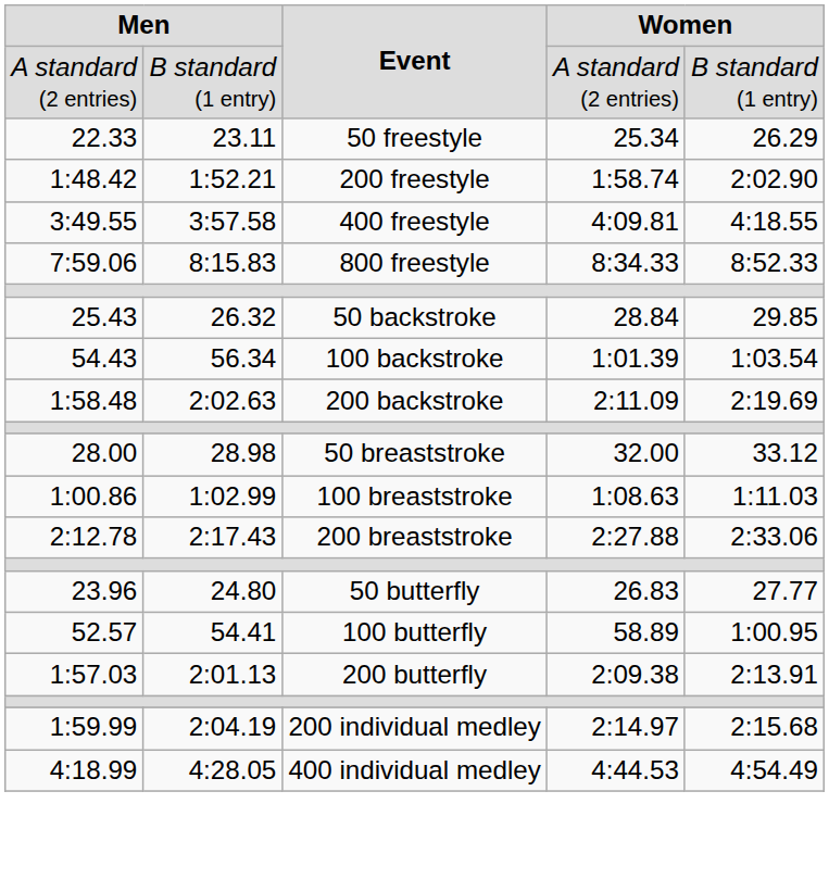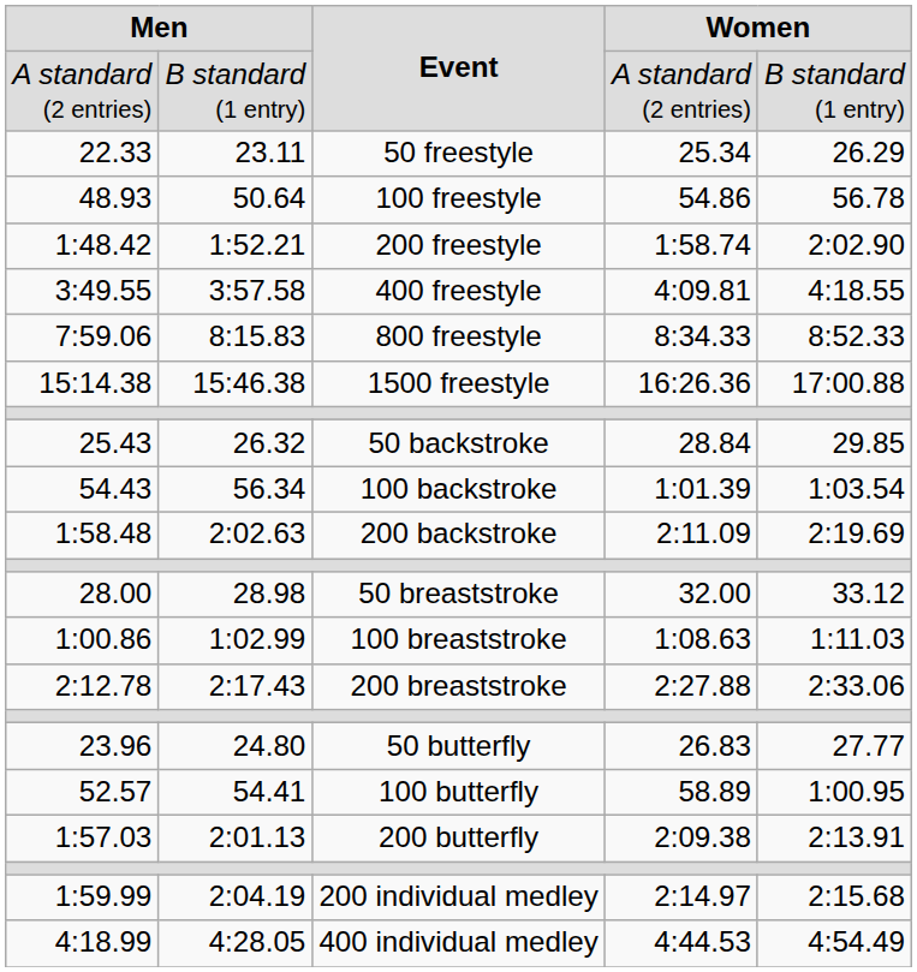+ row: 48.93 | 50.64 | 100 freestyle | 54.86 | 56.78
+ row: 15:14.38 | 15:46.38 | 1500 freestyle | 16:26.36 | 17:00.88
